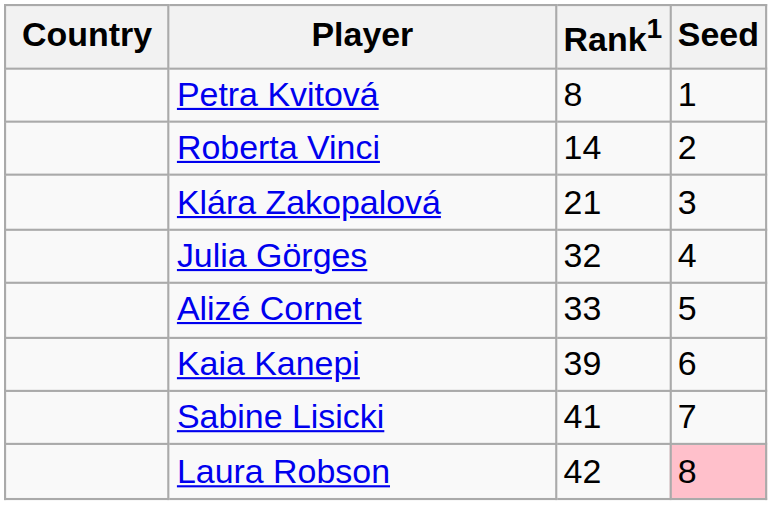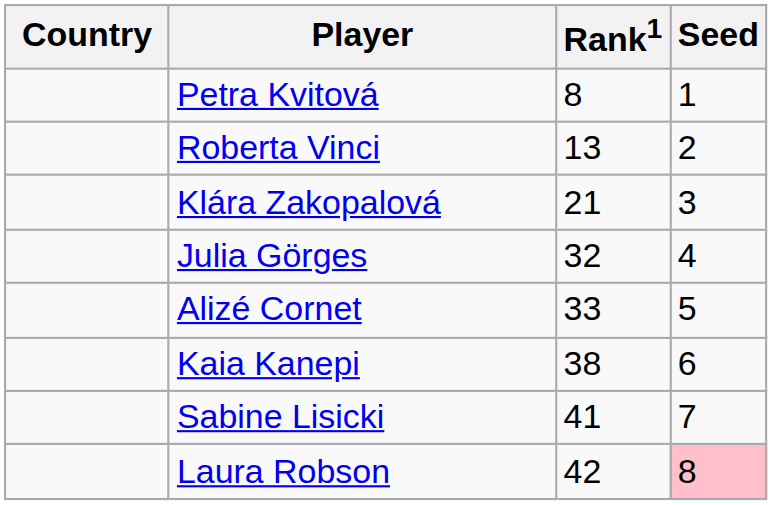Roberta Vinci | Rank1: 14 -> 13
Kaia Kanepi | Rank1: 39 -> 38
